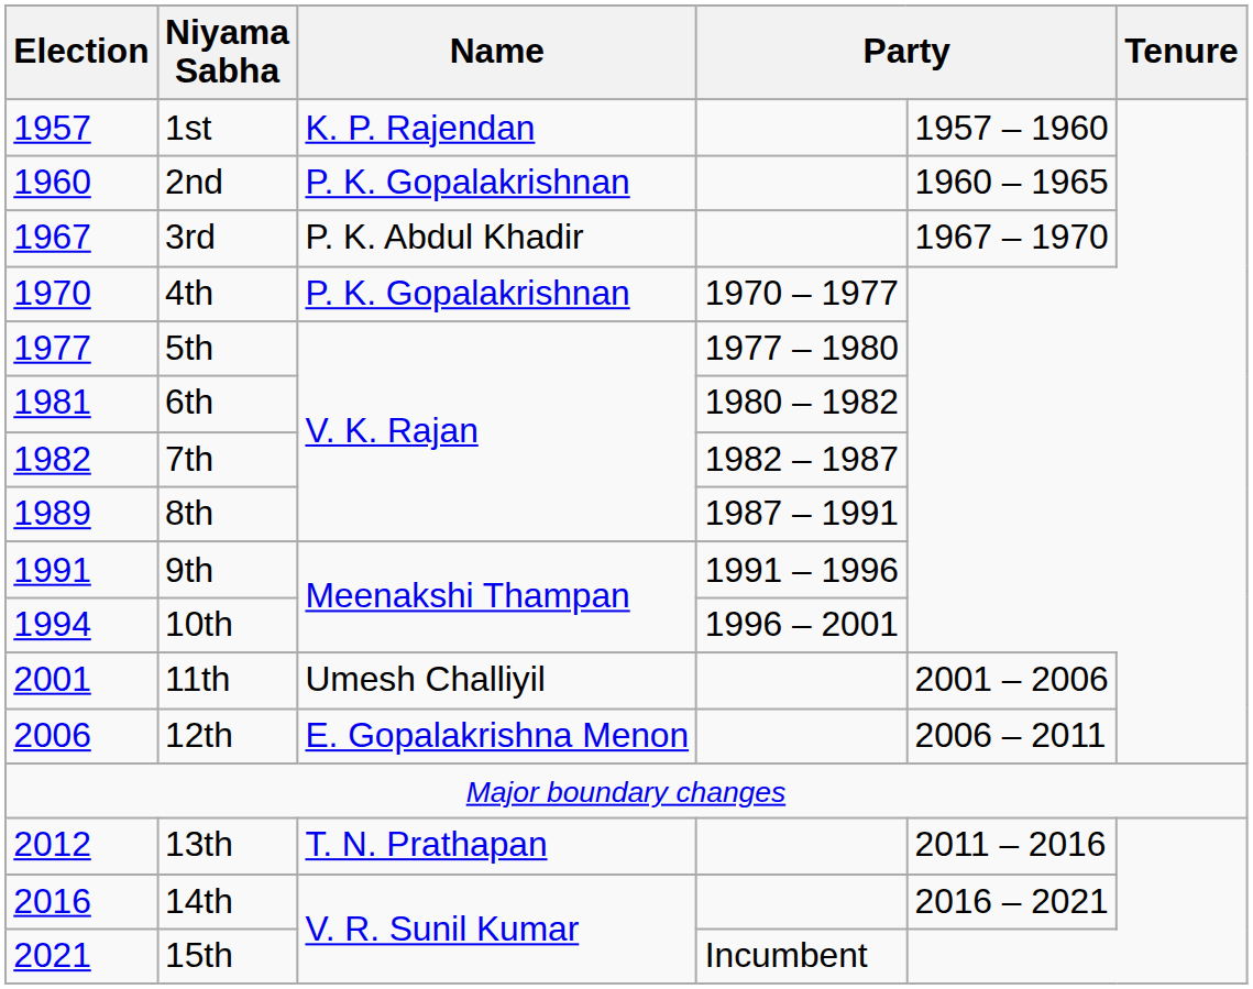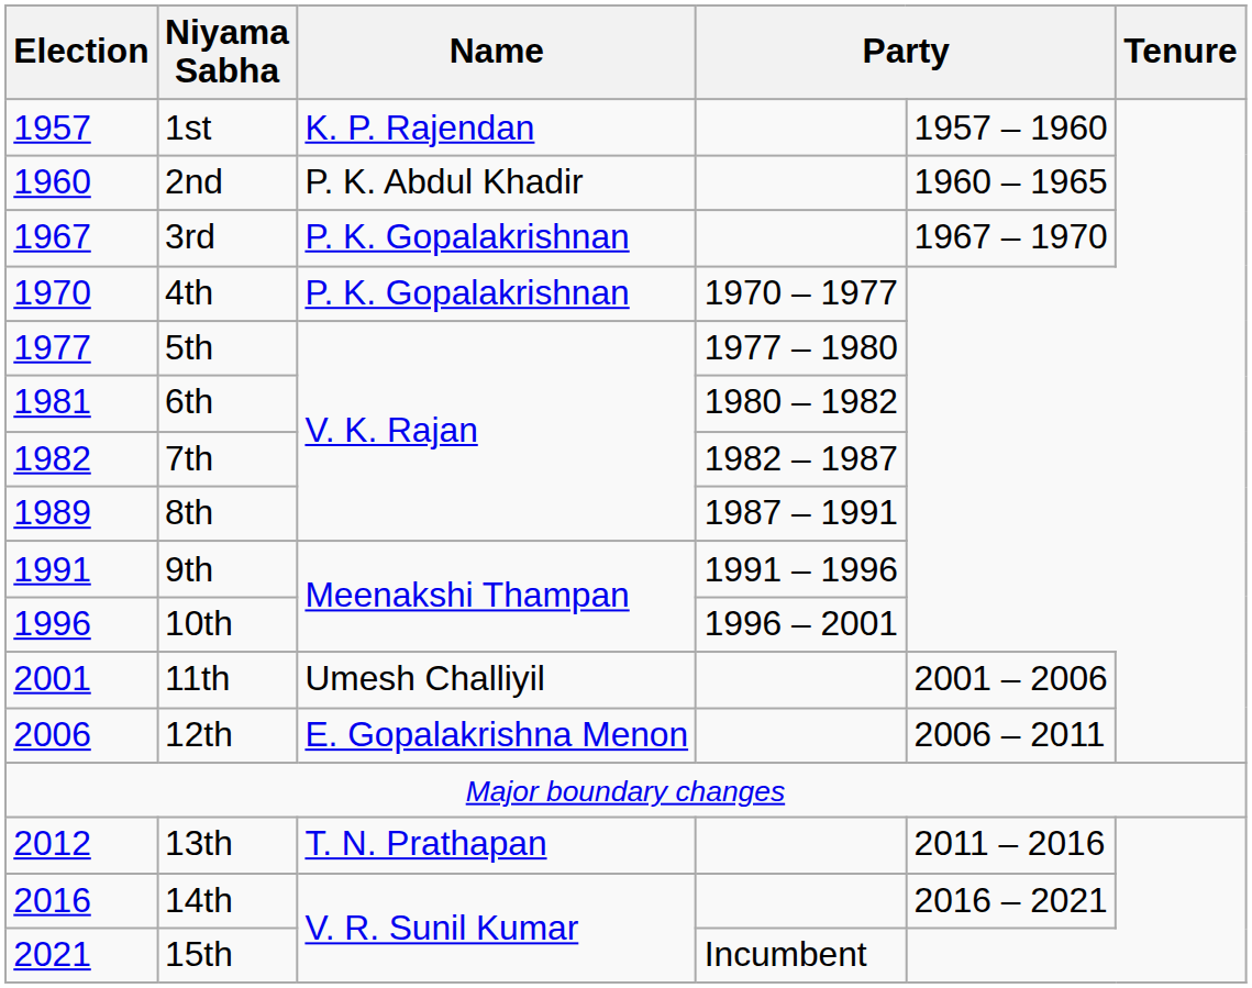2nd | Name: P. K. Gopalakrishnan -> P. K. Abdul Khadir
3rd | Name: P. K. Abdul Khadir -> P. K. Gopalakrishnan
10th | Election: 1994 -> 1996
